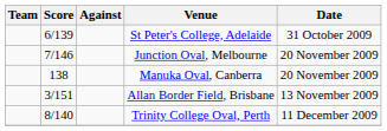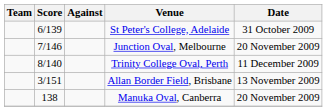rows swapped: Trinity College Oval, Perth <-> Manuka Oval, Canberra
